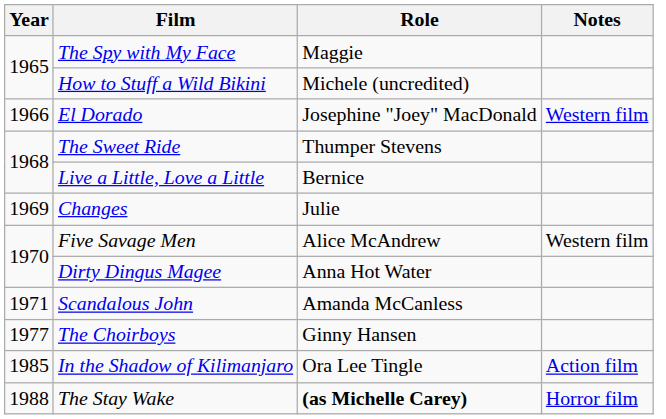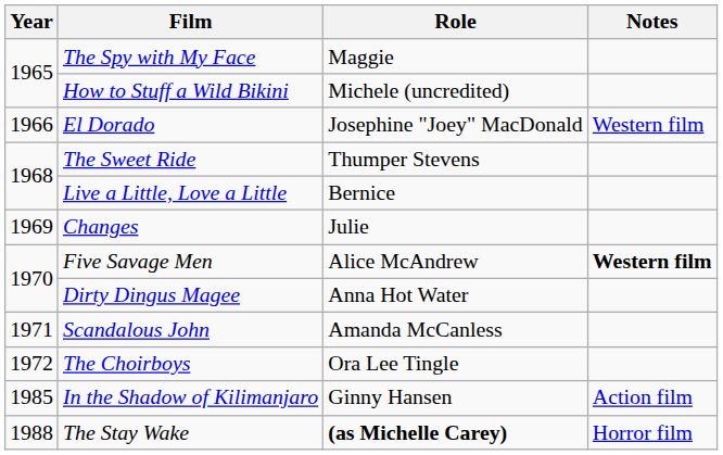Five Savage Men | Notes: normal -> bold
The Choirboys | Year: 1977 -> 1972
The Choirboys | Role: Ginny Hansen -> Ora Lee Tingle
In the Shadow of Kilimanjaro | Role: Ora Lee Tingle -> Ginny Hansen
